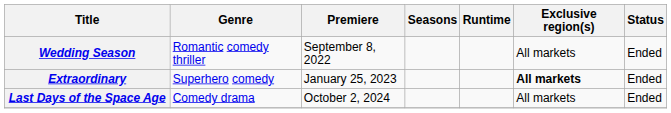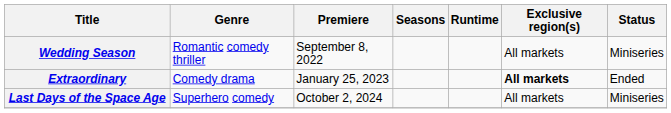Wedding Season | Status: Ended -> Miniseries
Extraordinary | Genre: Superhero comedy -> Comedy drama
Last Days of the Space Age | Genre: Comedy drama -> Superhero comedy
Last Days of the Space Age | Status: Ended -> Miniseries
